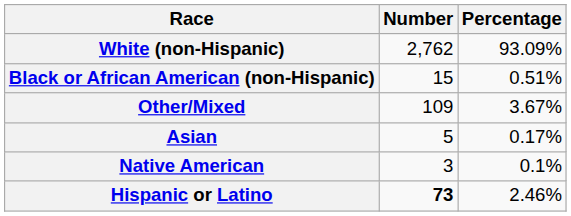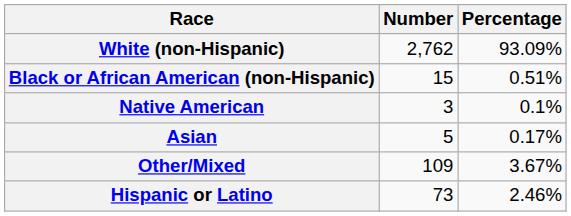rows swapped: Native American <-> Other/Mixed
Hispanic or Latino | Number: bold -> normal
